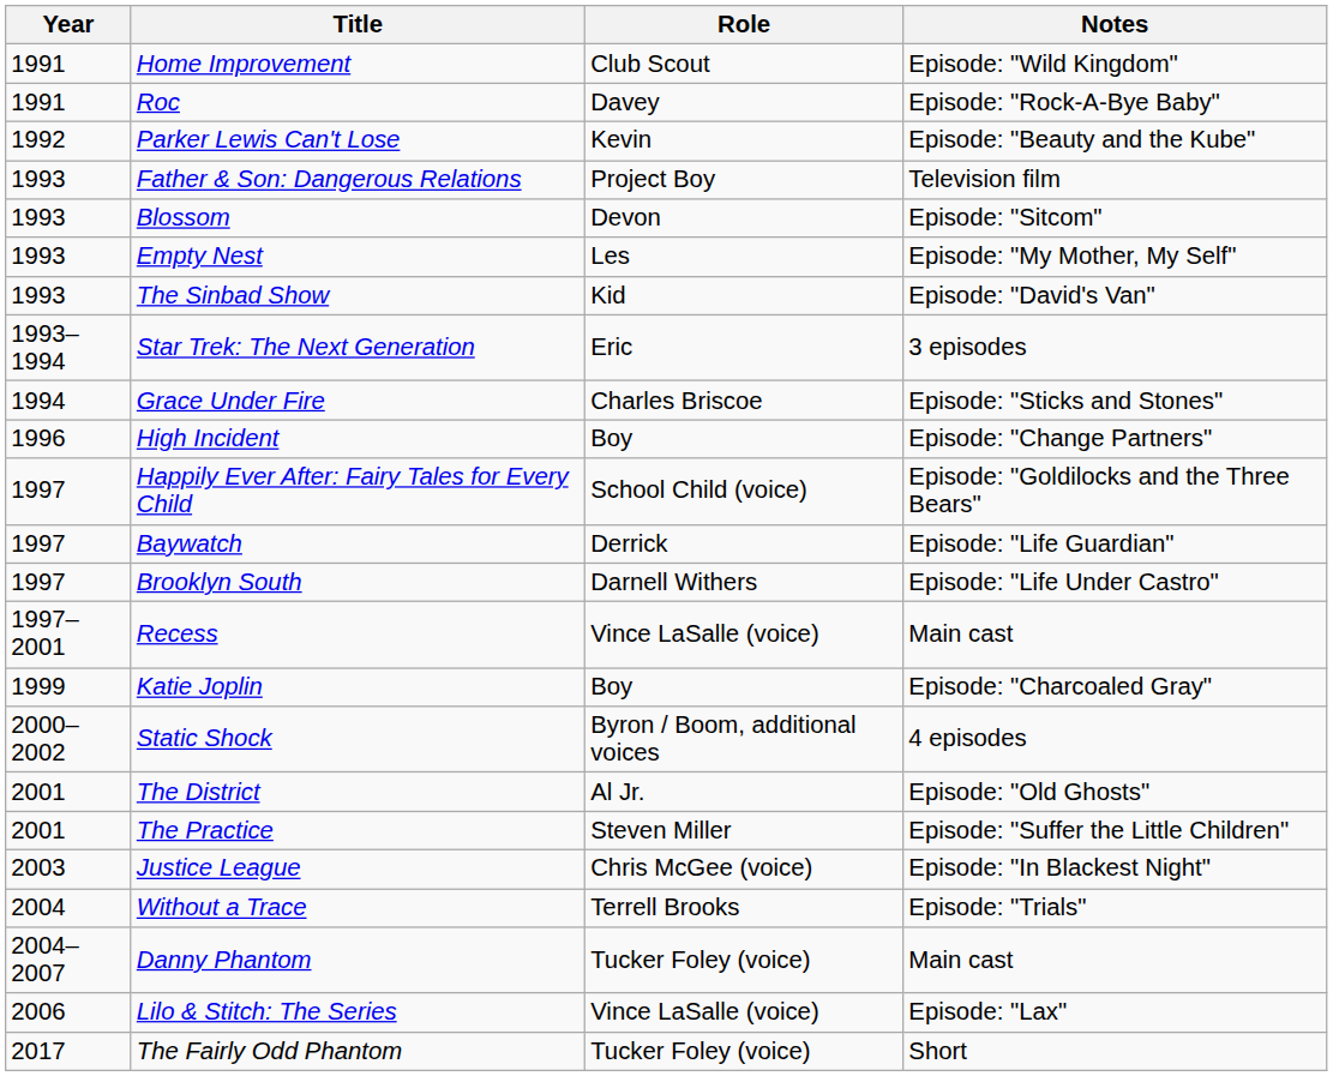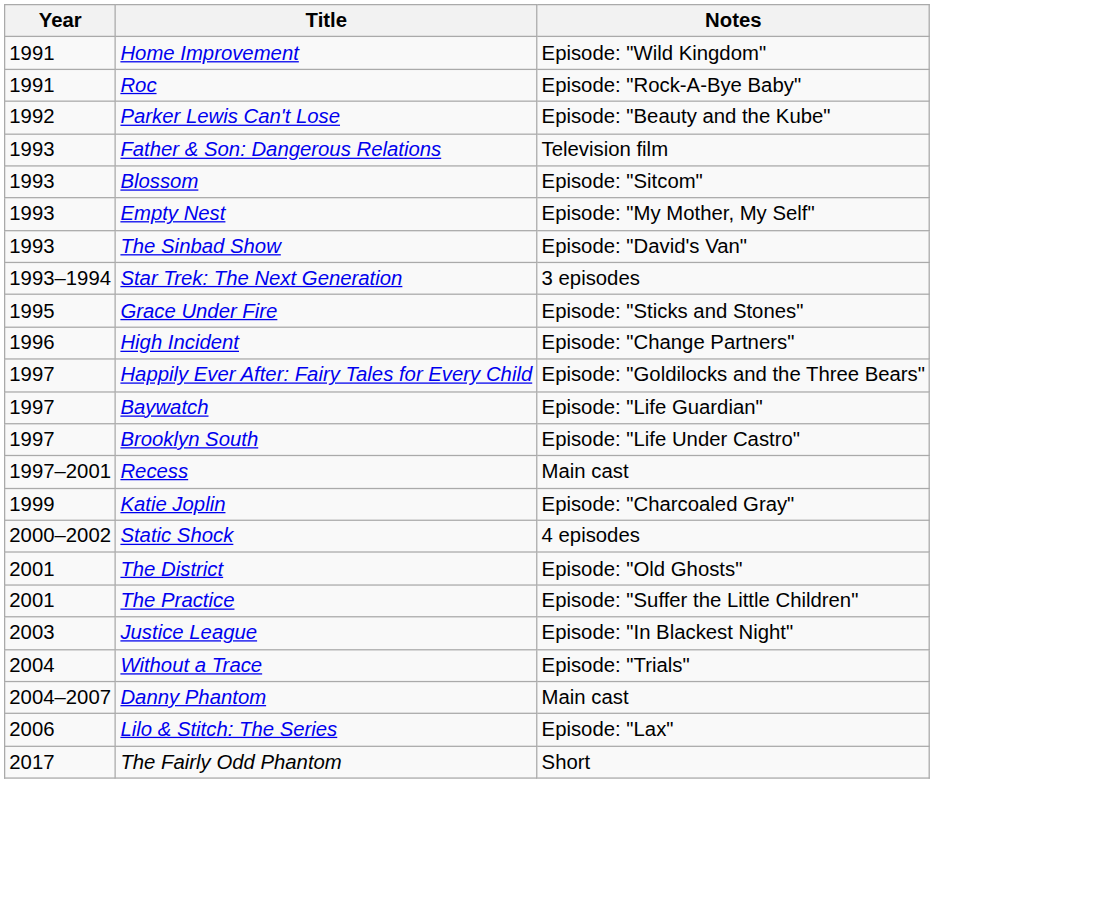- column: Role | Club Scout | Davey | Kevin | Project Boy | Devon | Les | Kid | Eric | Charles Briscoe | Boy | School Child (voice) | Derrick | Darnell Withers | Vince LaSalle (voice) | Boy | Byron / Boom, additional voices | Al Jr. | Steven Miller | Chris McGee (voice) | Terrell Brooks | Tucker Foley (voice) | Vince LaSalle (voice) | Tucker Foley (voice)
Grace Under Fire | Year: 1994 -> 1995
